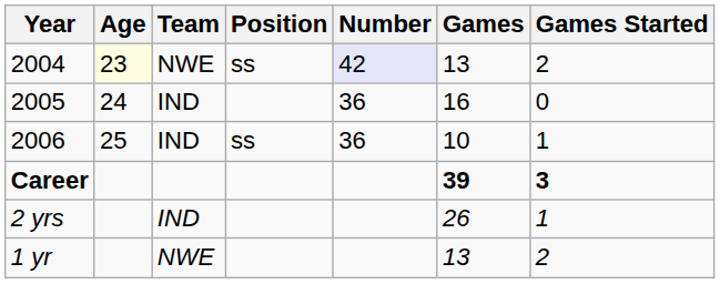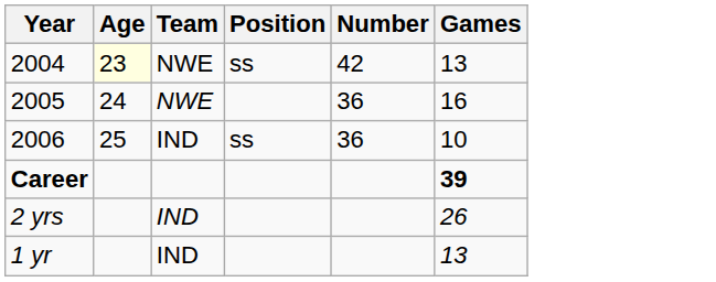- column: Games Started | 2 | 0 | 1 | 3 | 1 | 2
2004 | Number: lavender background -> no background
2005 | Team: IND -> NWE
1 yr | Team: NWE -> IND
